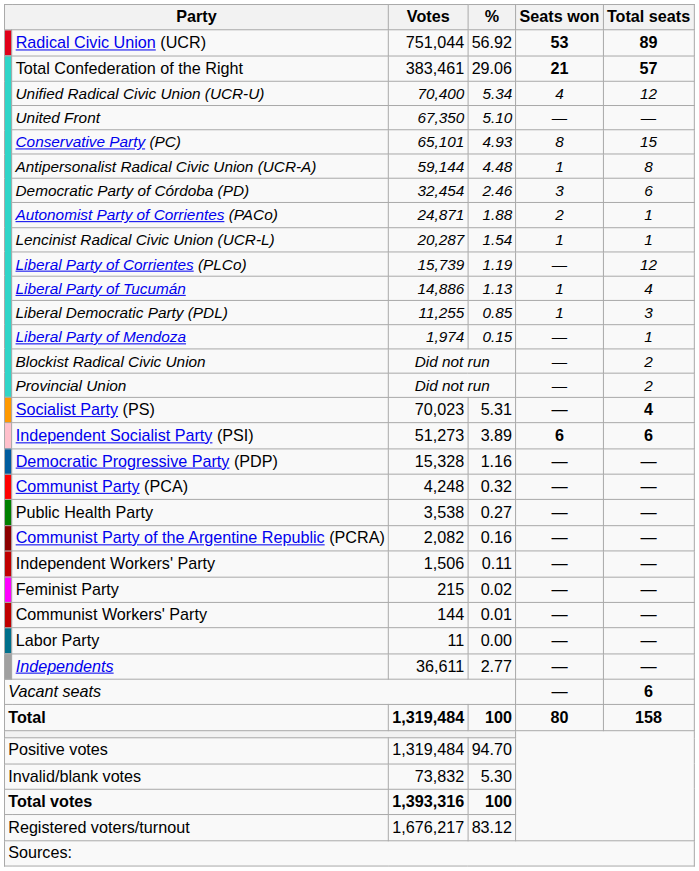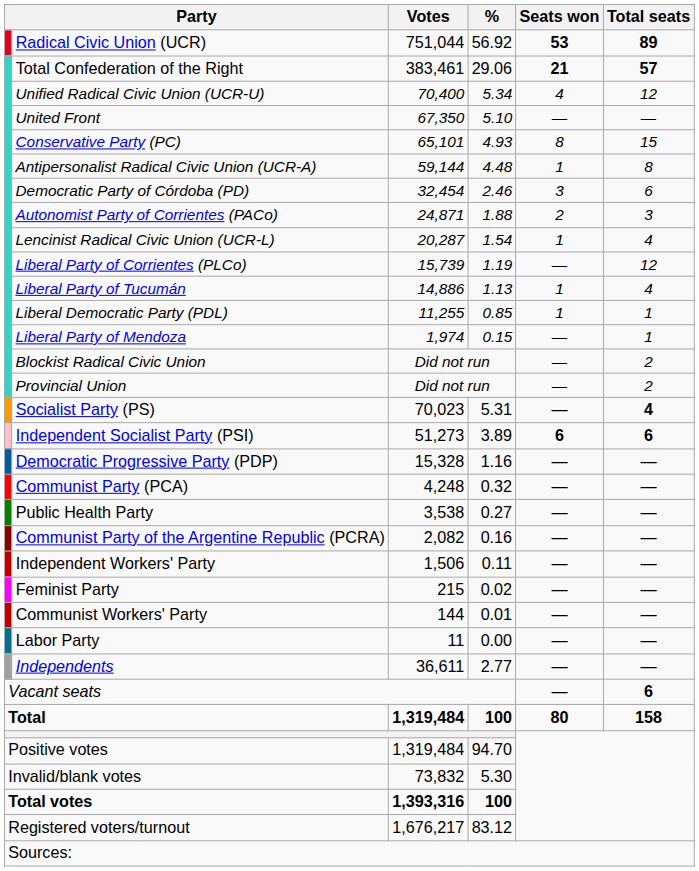Autonomist Party of Corrientes (PACo) | Total seats: 1 -> 3
Lencinist Radical Civic Union (UCR-L) | Total seats: 1 -> 4
Liberal Democratic Party (PDL) | Total seats: 3 -> 1
